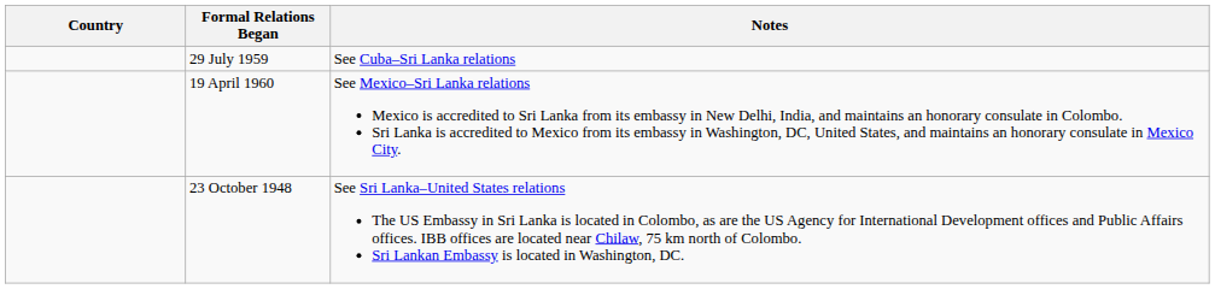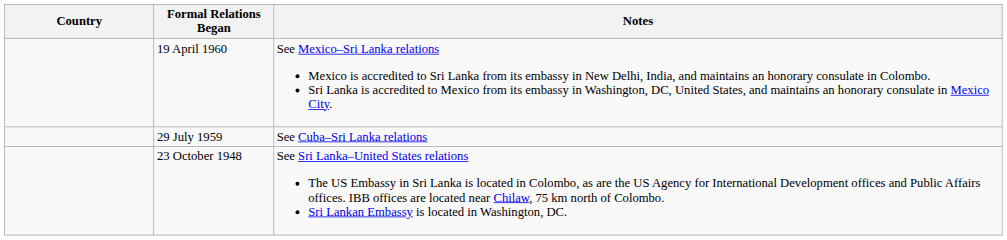rows swapped: 29 July 1959 <-> 19 April 1960
